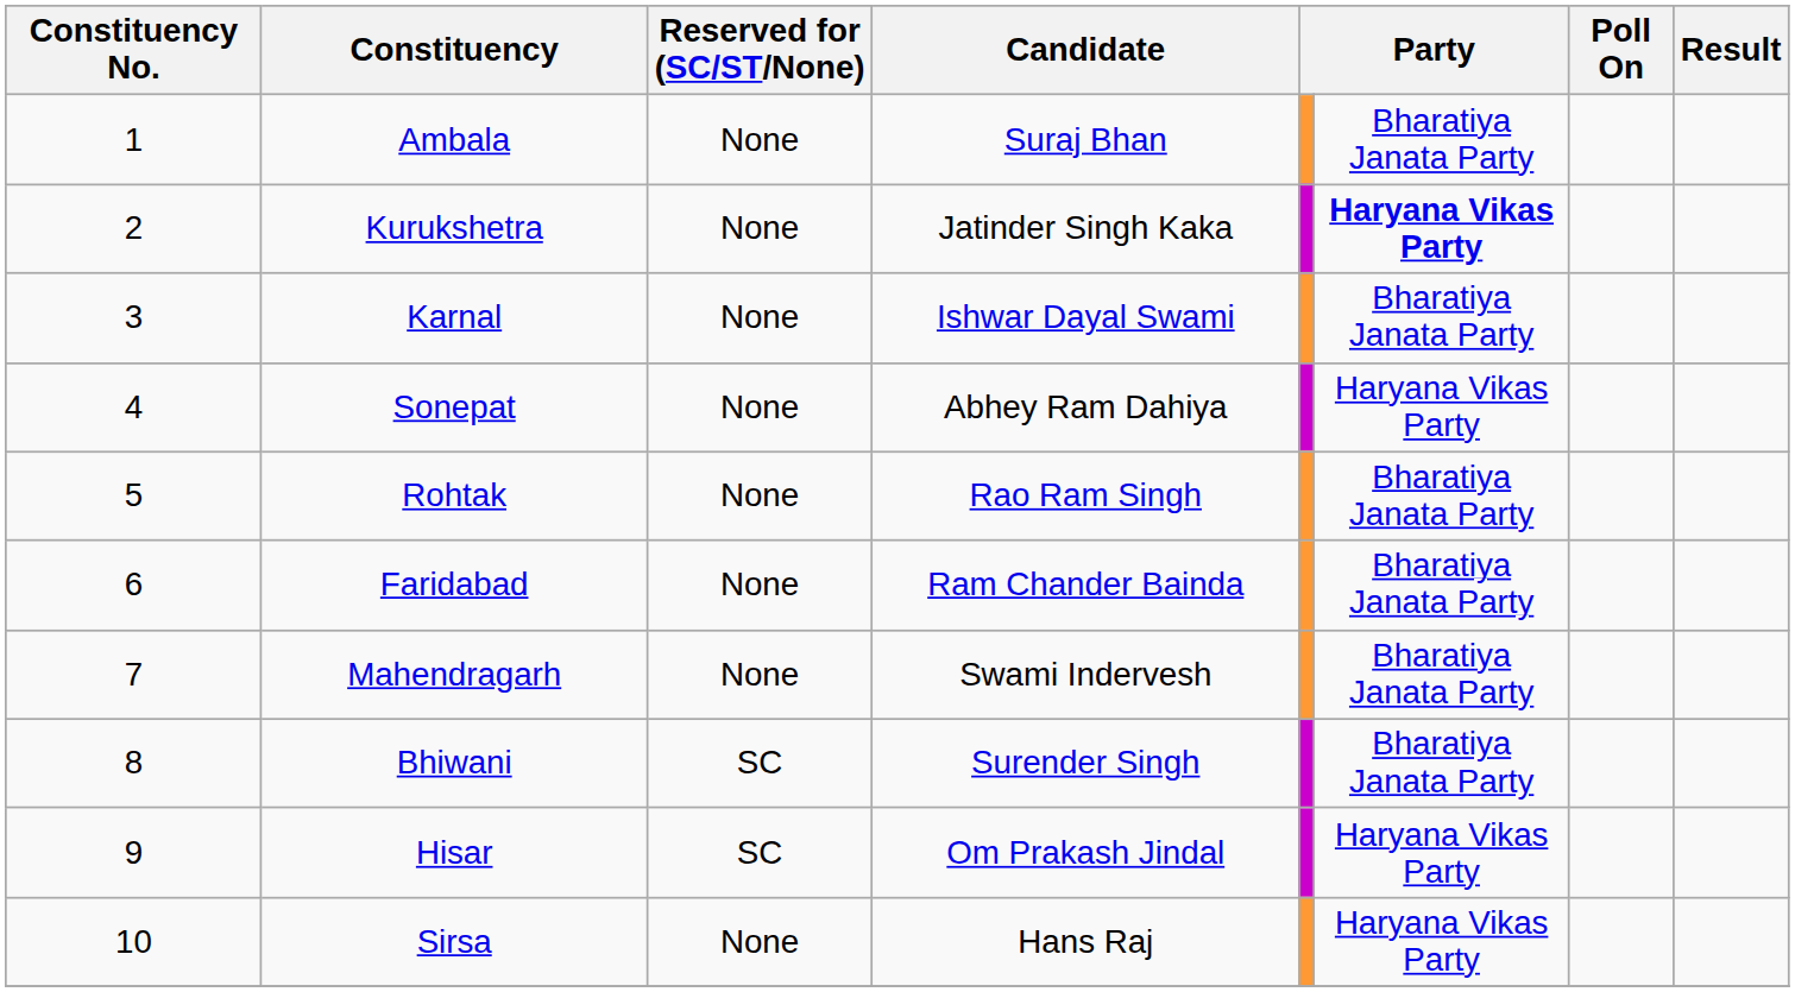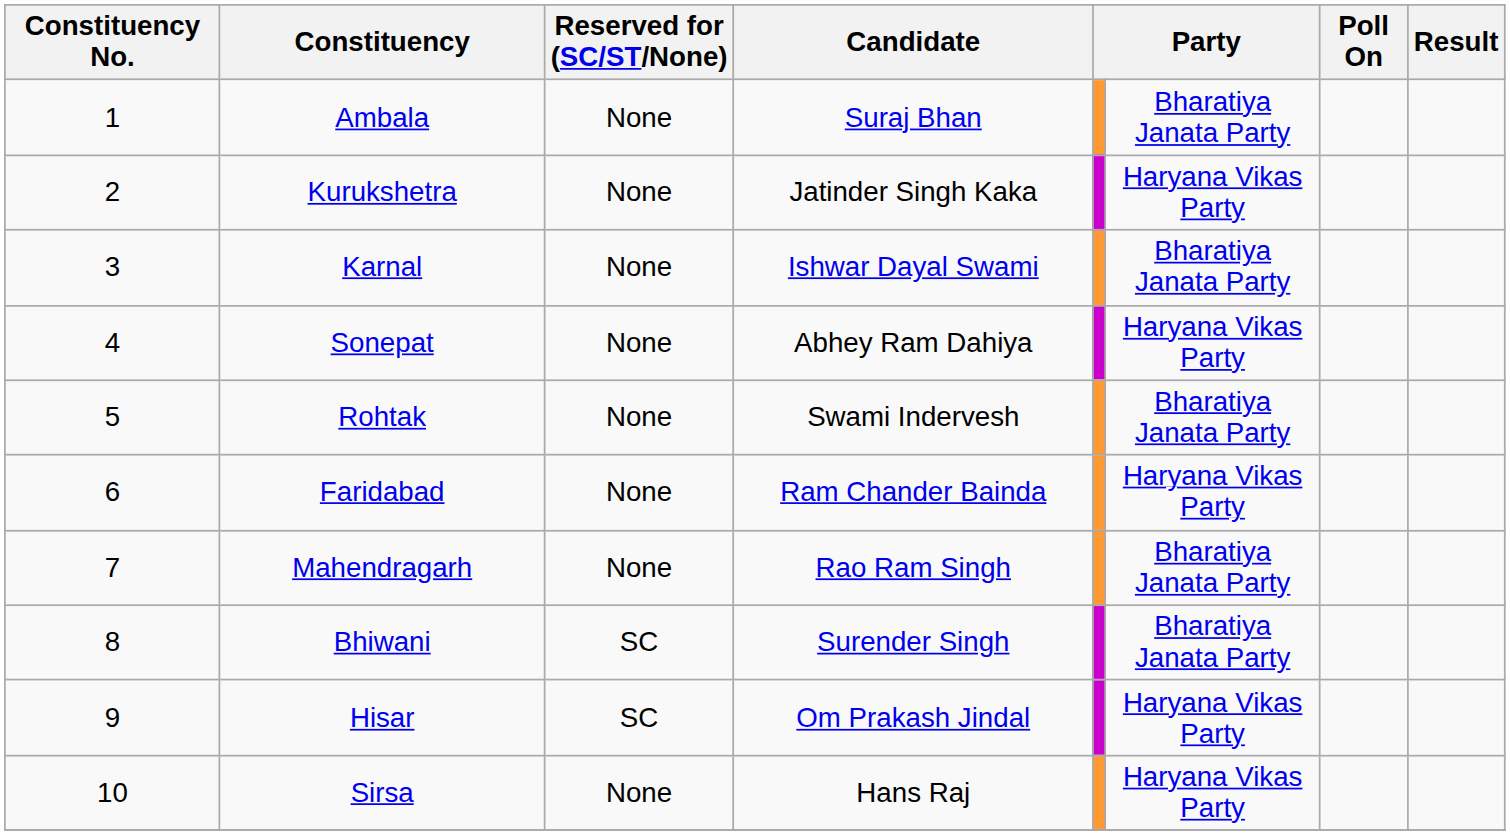Kurukshetra | column 6: bold -> normal
Rohtak | Candidate: Rao Ram Singh -> Swami Indervesh
Faridabad | column 6: Bharatiya Janata Party -> Haryana Vikas Party
Mahendragarh | Candidate: Swami Indervesh -> Rao Ram Singh
